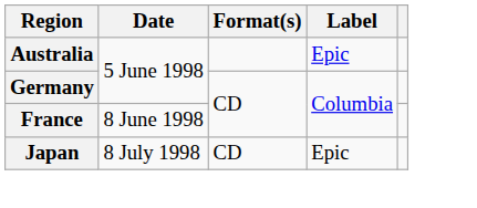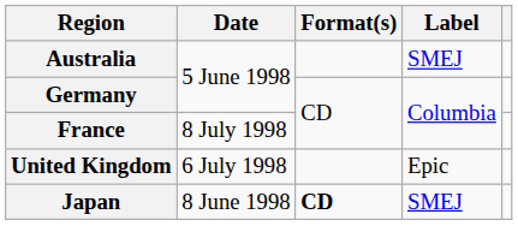Australia | Label: Epic -> SMEJ
France | Date: 8 June 1998 -> 8 July 1998
+ row: United Kingdom | 6 July 1998 | Epic
Japan | Date: 8 July 1998 -> 8 June 1998
Japan | Format(s): normal -> bold
Japan | Label: Epic -> SMEJ
